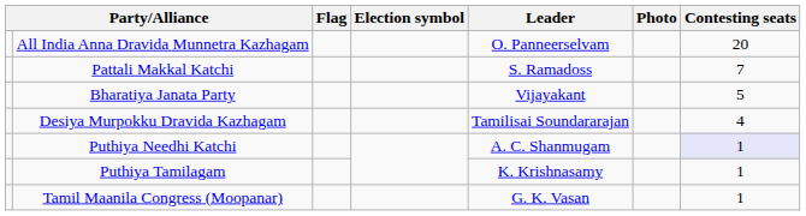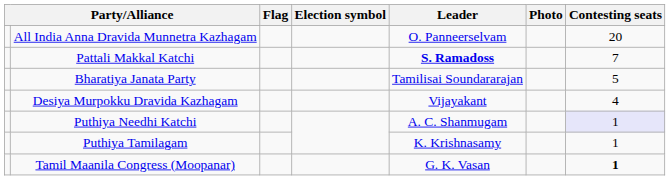Pattali Makkal Katchi | Leader: normal -> bold
Bharatiya Janata Party | Leader: Vijayakant -> Tamilisai Soundararajan
Desiya Murpokku Dravida Kazhagam | Leader: Tamilisai Soundararajan -> Vijayakant
Tamil Maanila Congress (Moopanar) | Contesting seats: normal -> bold
